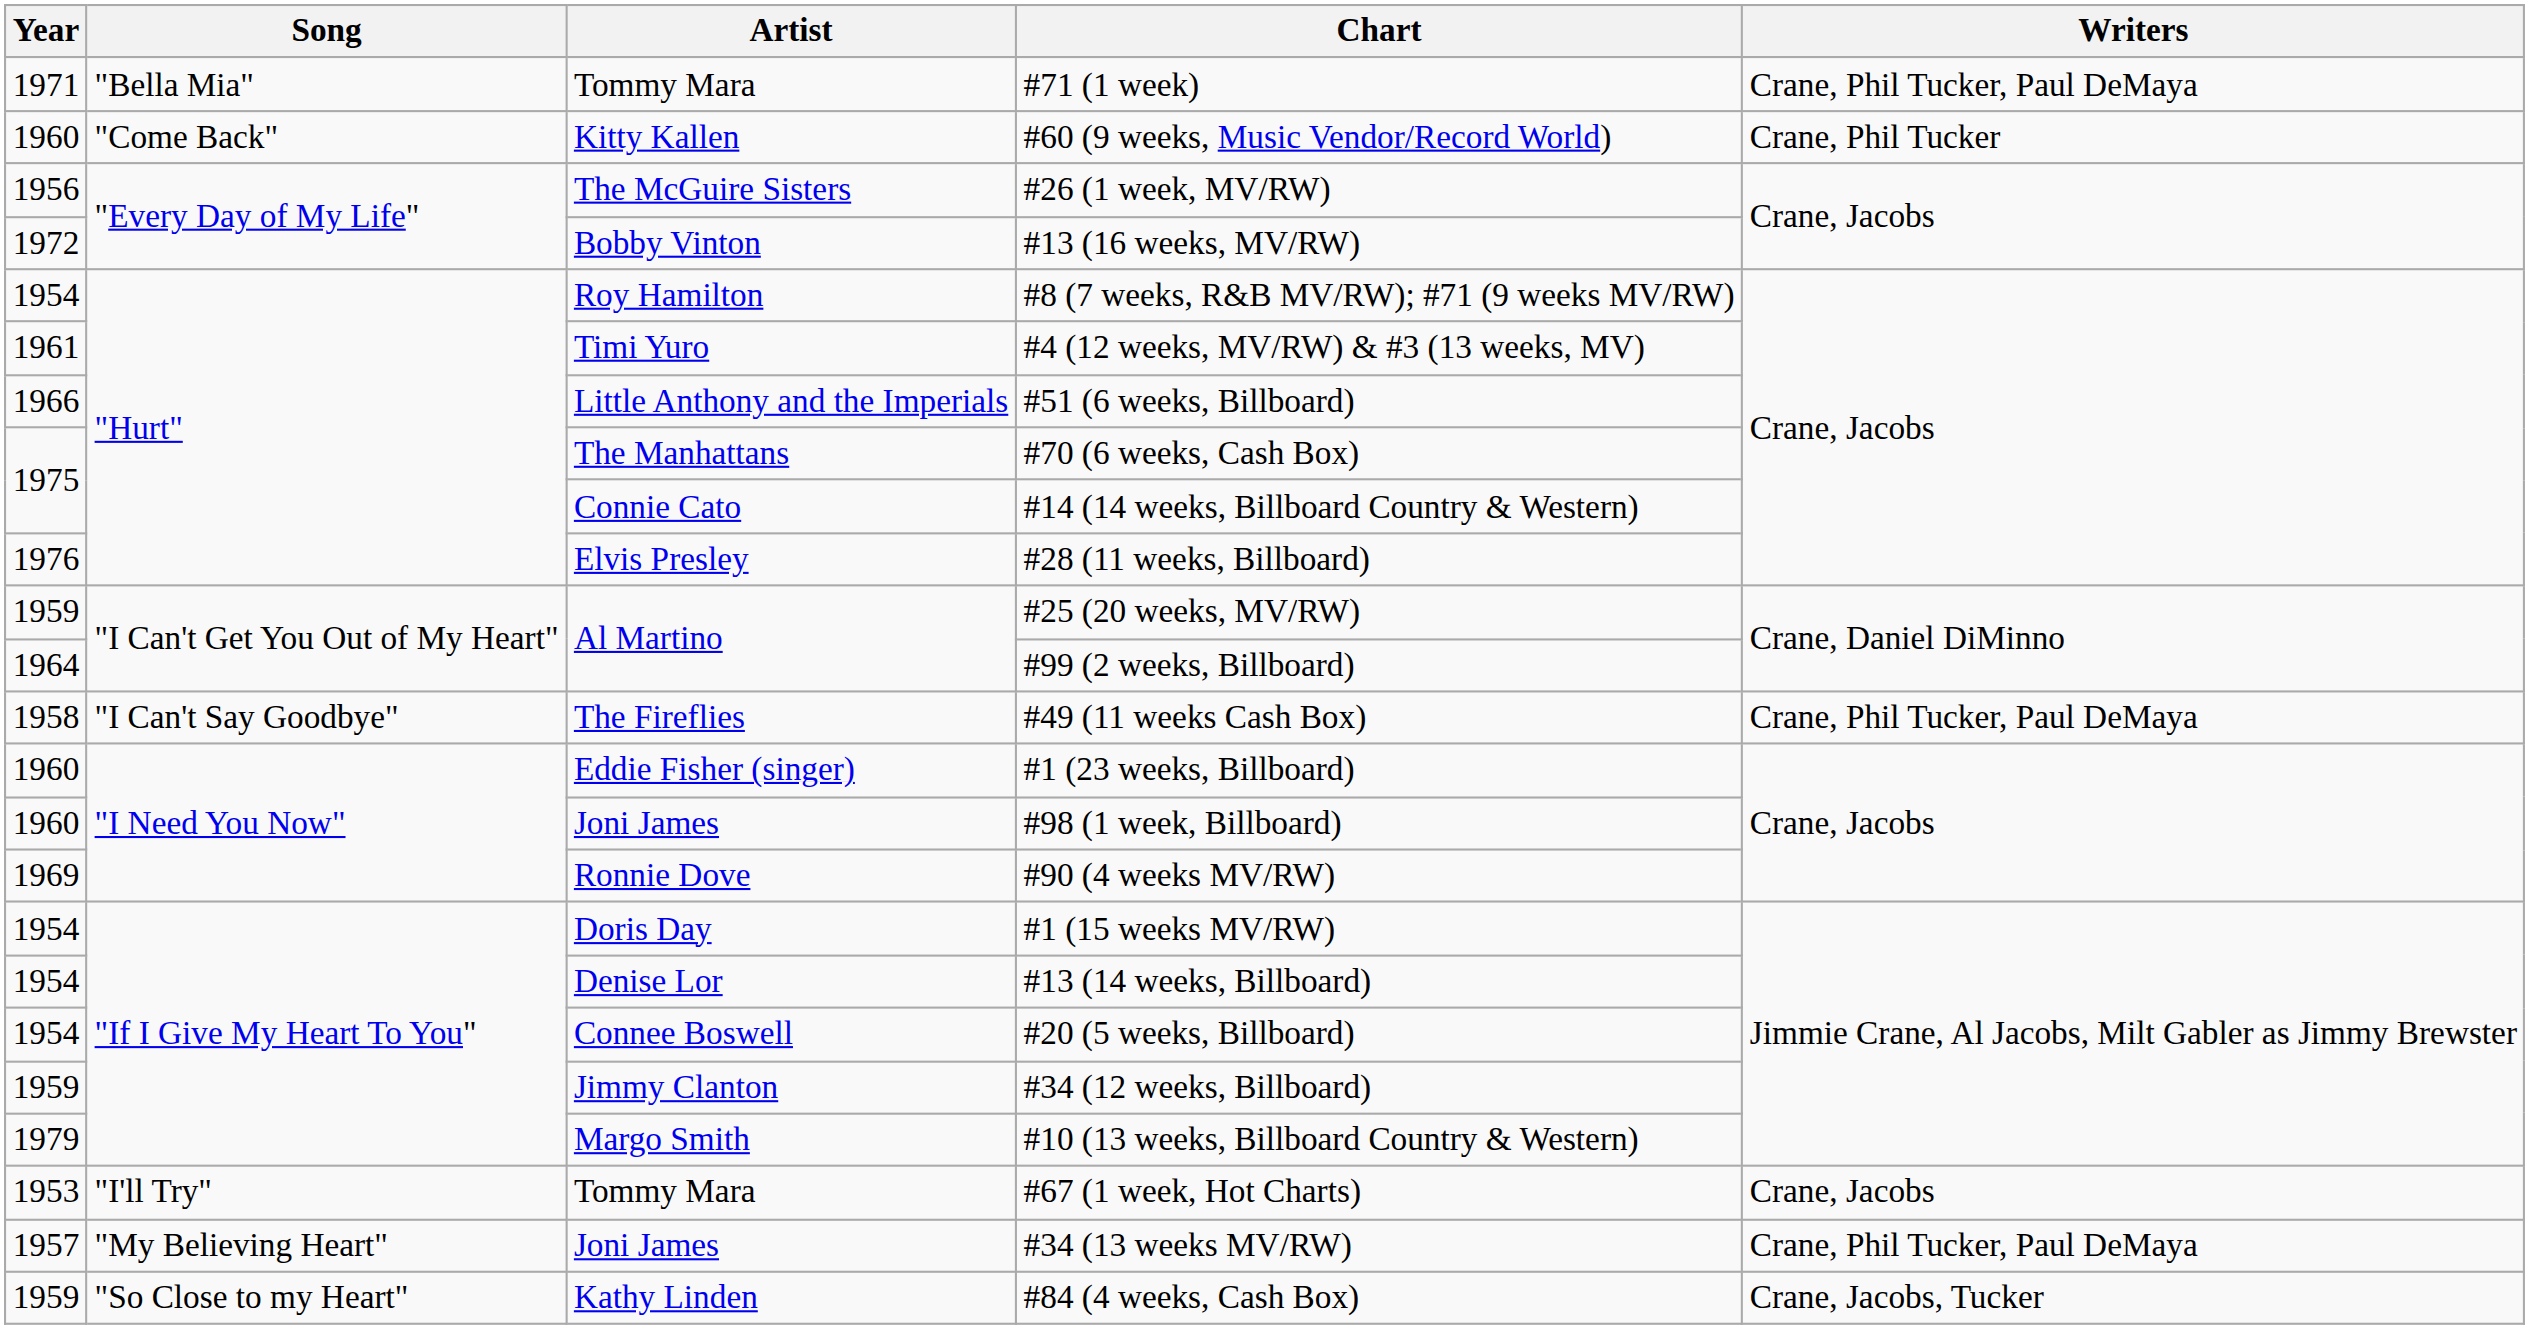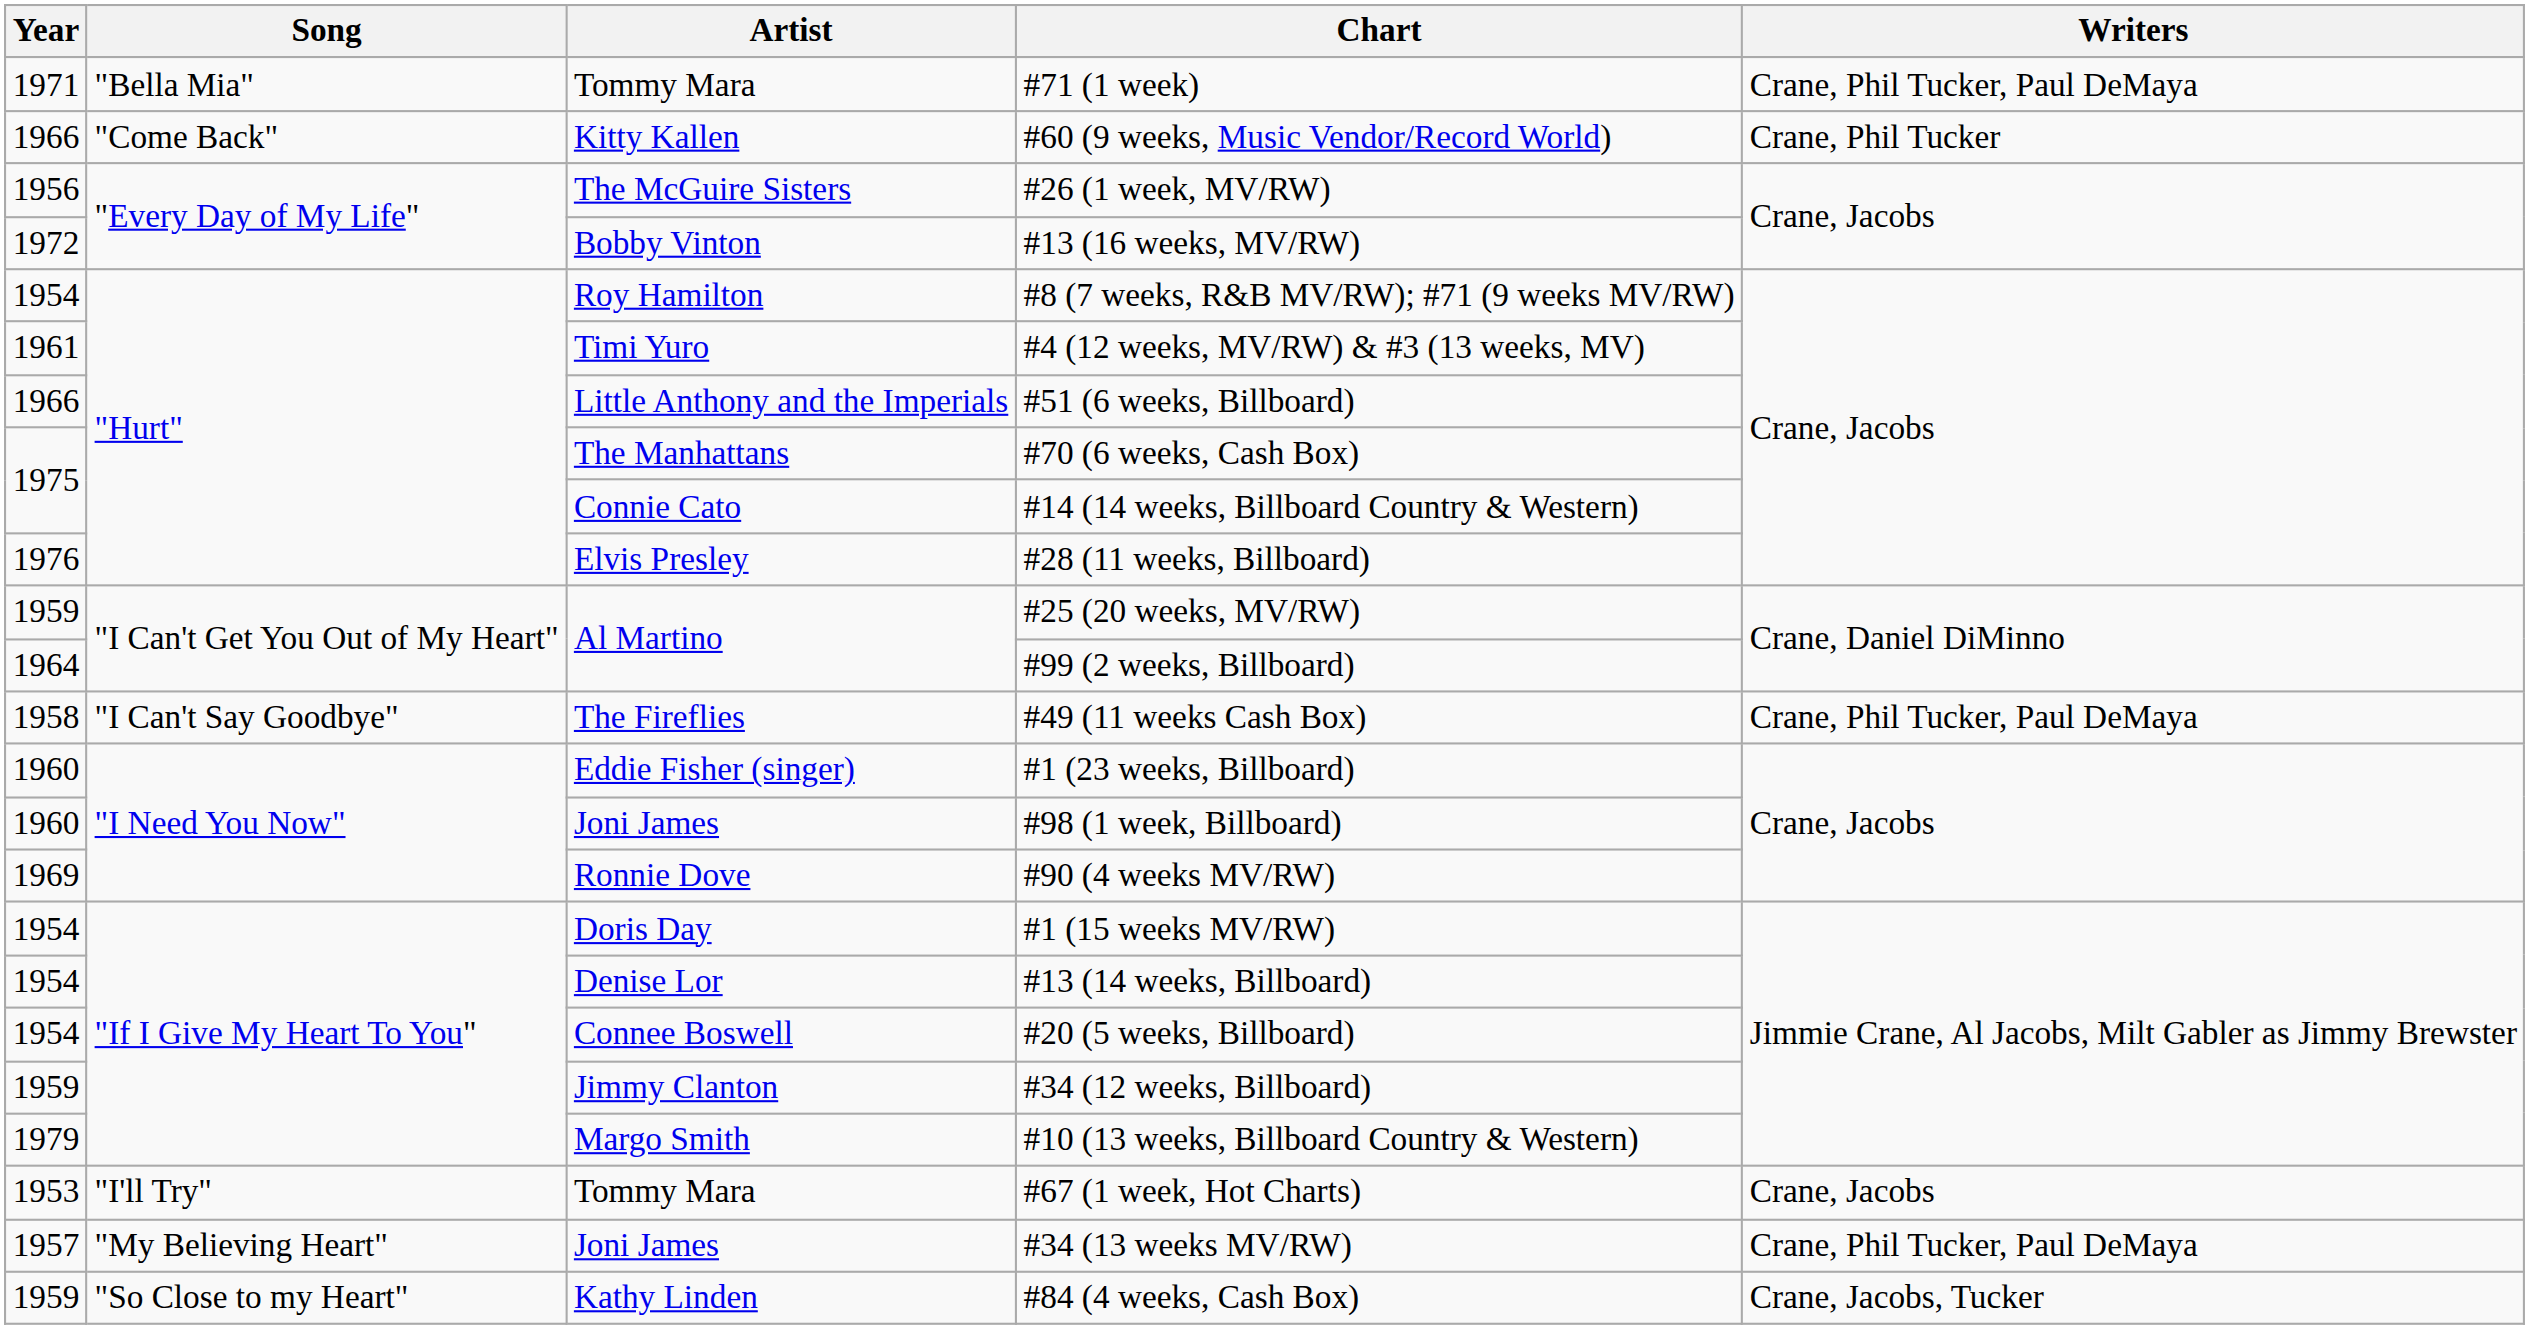#60 (9 weeks, Music Vendor/Record World) | Year: 1960 -> 1966
